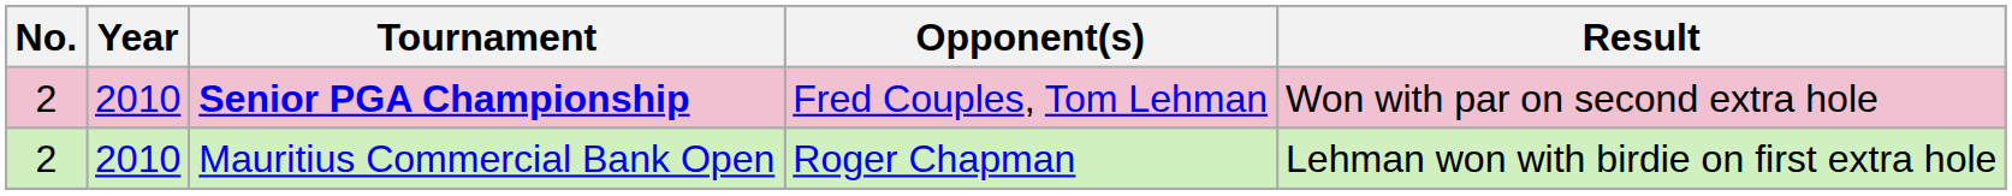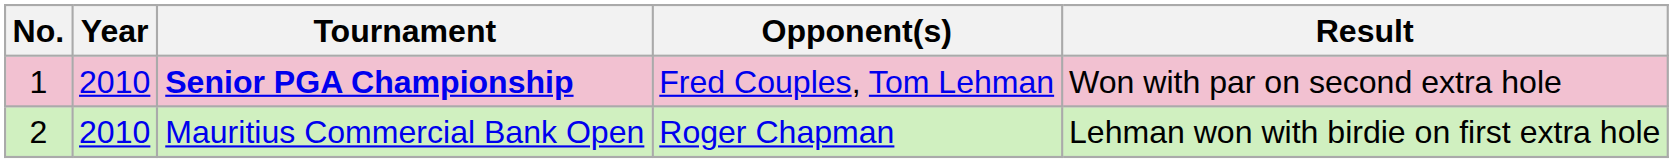Senior PGA Championship | No.: 2 -> 1
